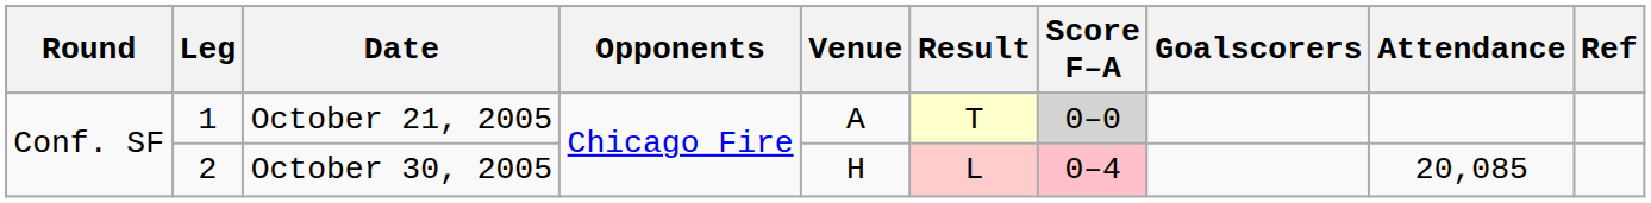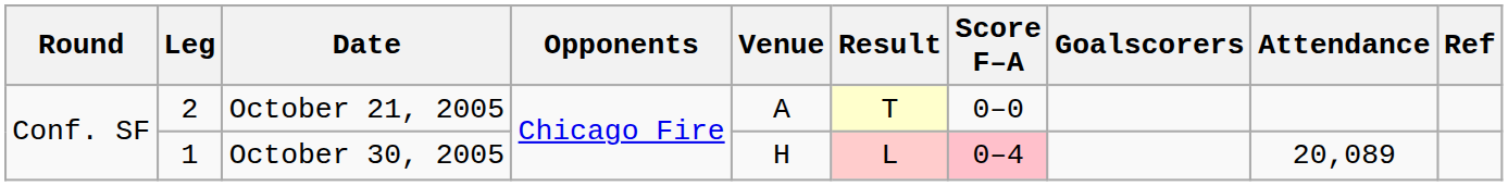October 21, 2005 | Leg: 1 -> 2
October 21, 2005 | Score F–A: lightgrey background -> no background
October 30, 2005 | Leg: 2 -> 1
October 30, 2005 | Attendance: 20,085 -> 20,089
